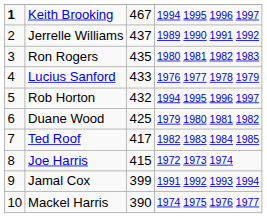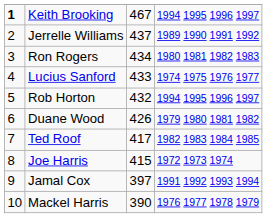Ron Rogers | column 3: 435 -> 434
Lucius Sanford | column 4: 1976 1977 1978 1979 -> 1974 1975 1976 1977
Duane Wood | column 3: 425 -> 426
Jamal Cox | column 3: 399 -> 397
Mackel Harris | column 4: 1974 1975 1976 1977 -> 1976 1977 1978 1979
